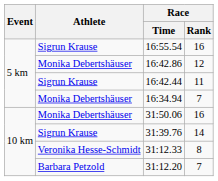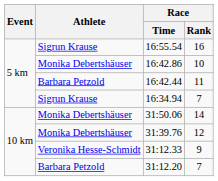16:42.86 | Race / Rank: 12 -> 10
16:42.44 | Athlete: Sigrun Krause -> Barbara Petzold
16:34.94 | Athlete: Monika Debertshäuser -> Sigrun Krause
31:50.06 | Race / Rank: 16 -> 14
31:39.76 | Athlete: Sigrun Krause -> Monika Debertshäuser
31:39.76 | Race / Rank: 14 -> 12
31:12.33 | Race / Rank: 8 -> 9
